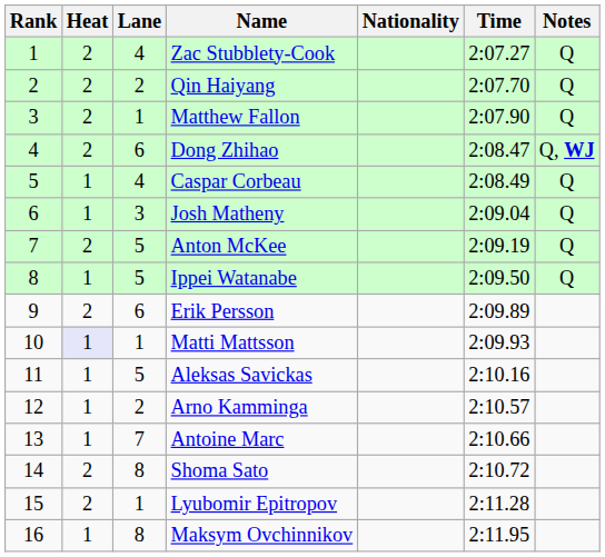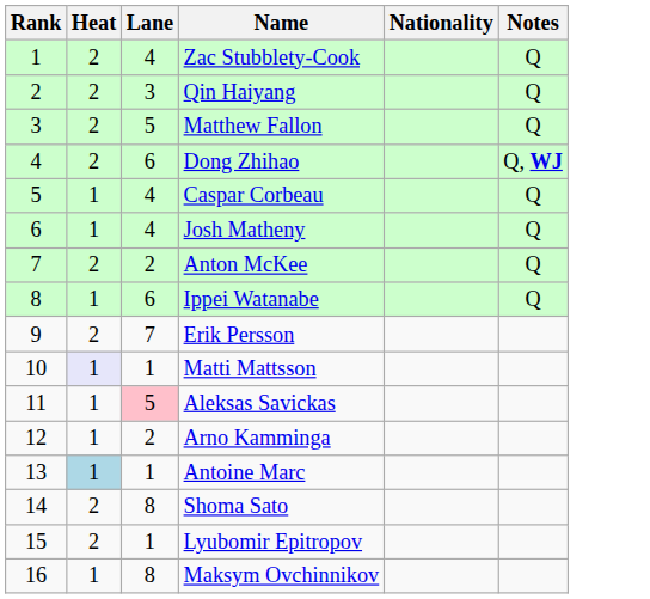- column: Time | 2:07.27 | 2:07.70 | 2:07.90 | 2:08.47 | 2:08.49 | 2:09.04 | 2:09.19 | 2:09.50 | 2:09.89 | 2:09.93 | 2:10.16 | 2:10.57 | 2:10.66 | 2:10.72 | 2:11.28 | 2:11.95
Qin Haiyang | Lane: 2 -> 3
Matthew Fallon | Lane: 1 -> 5
Josh Matheny | Lane: 3 -> 4
Anton McKee | Lane: 5 -> 2
Ippei Watanabe | Lane: 5 -> 6
Erik Persson | Lane: 6 -> 7
Aleksas Savickas | Lane: no background -> pink background
Antoine Marc | Heat: no background -> lightblue background
Antoine Marc | Lane: 7 -> 1
